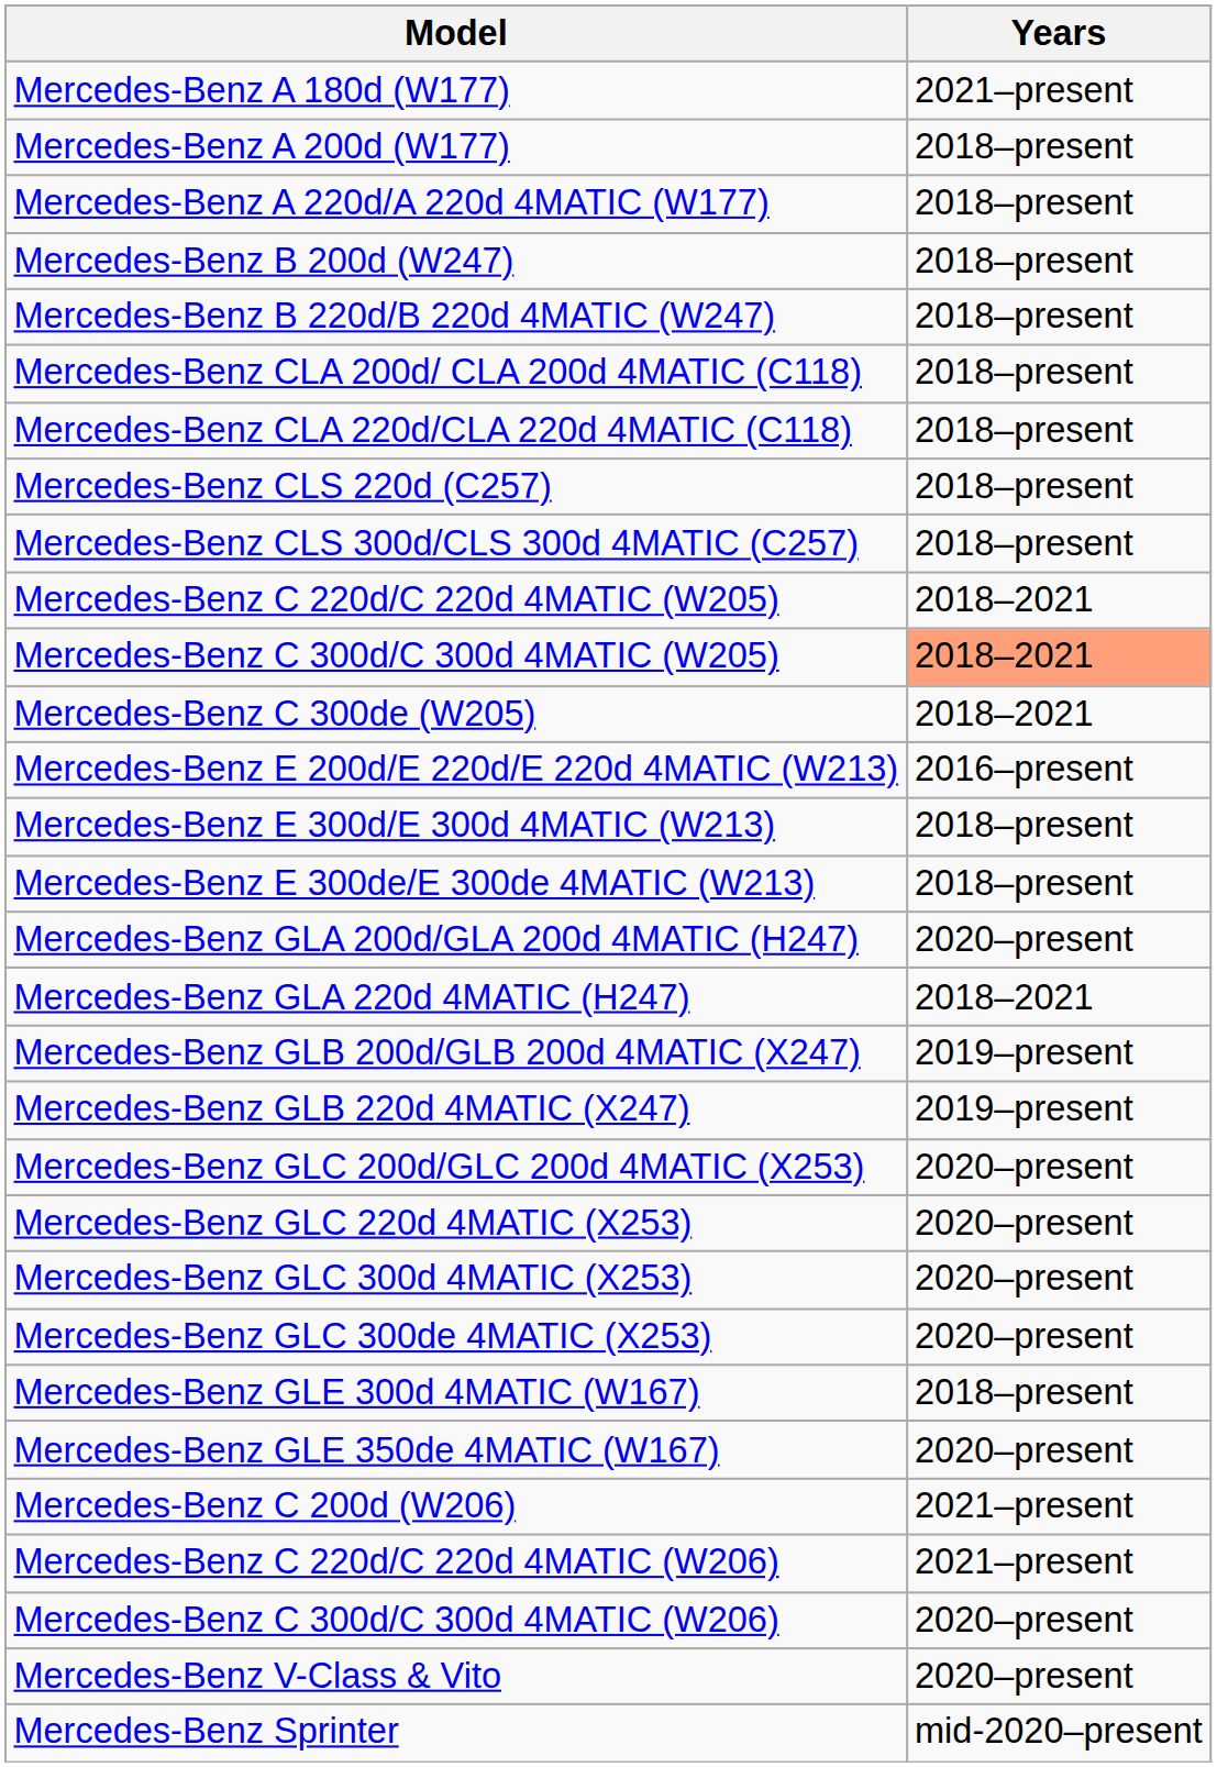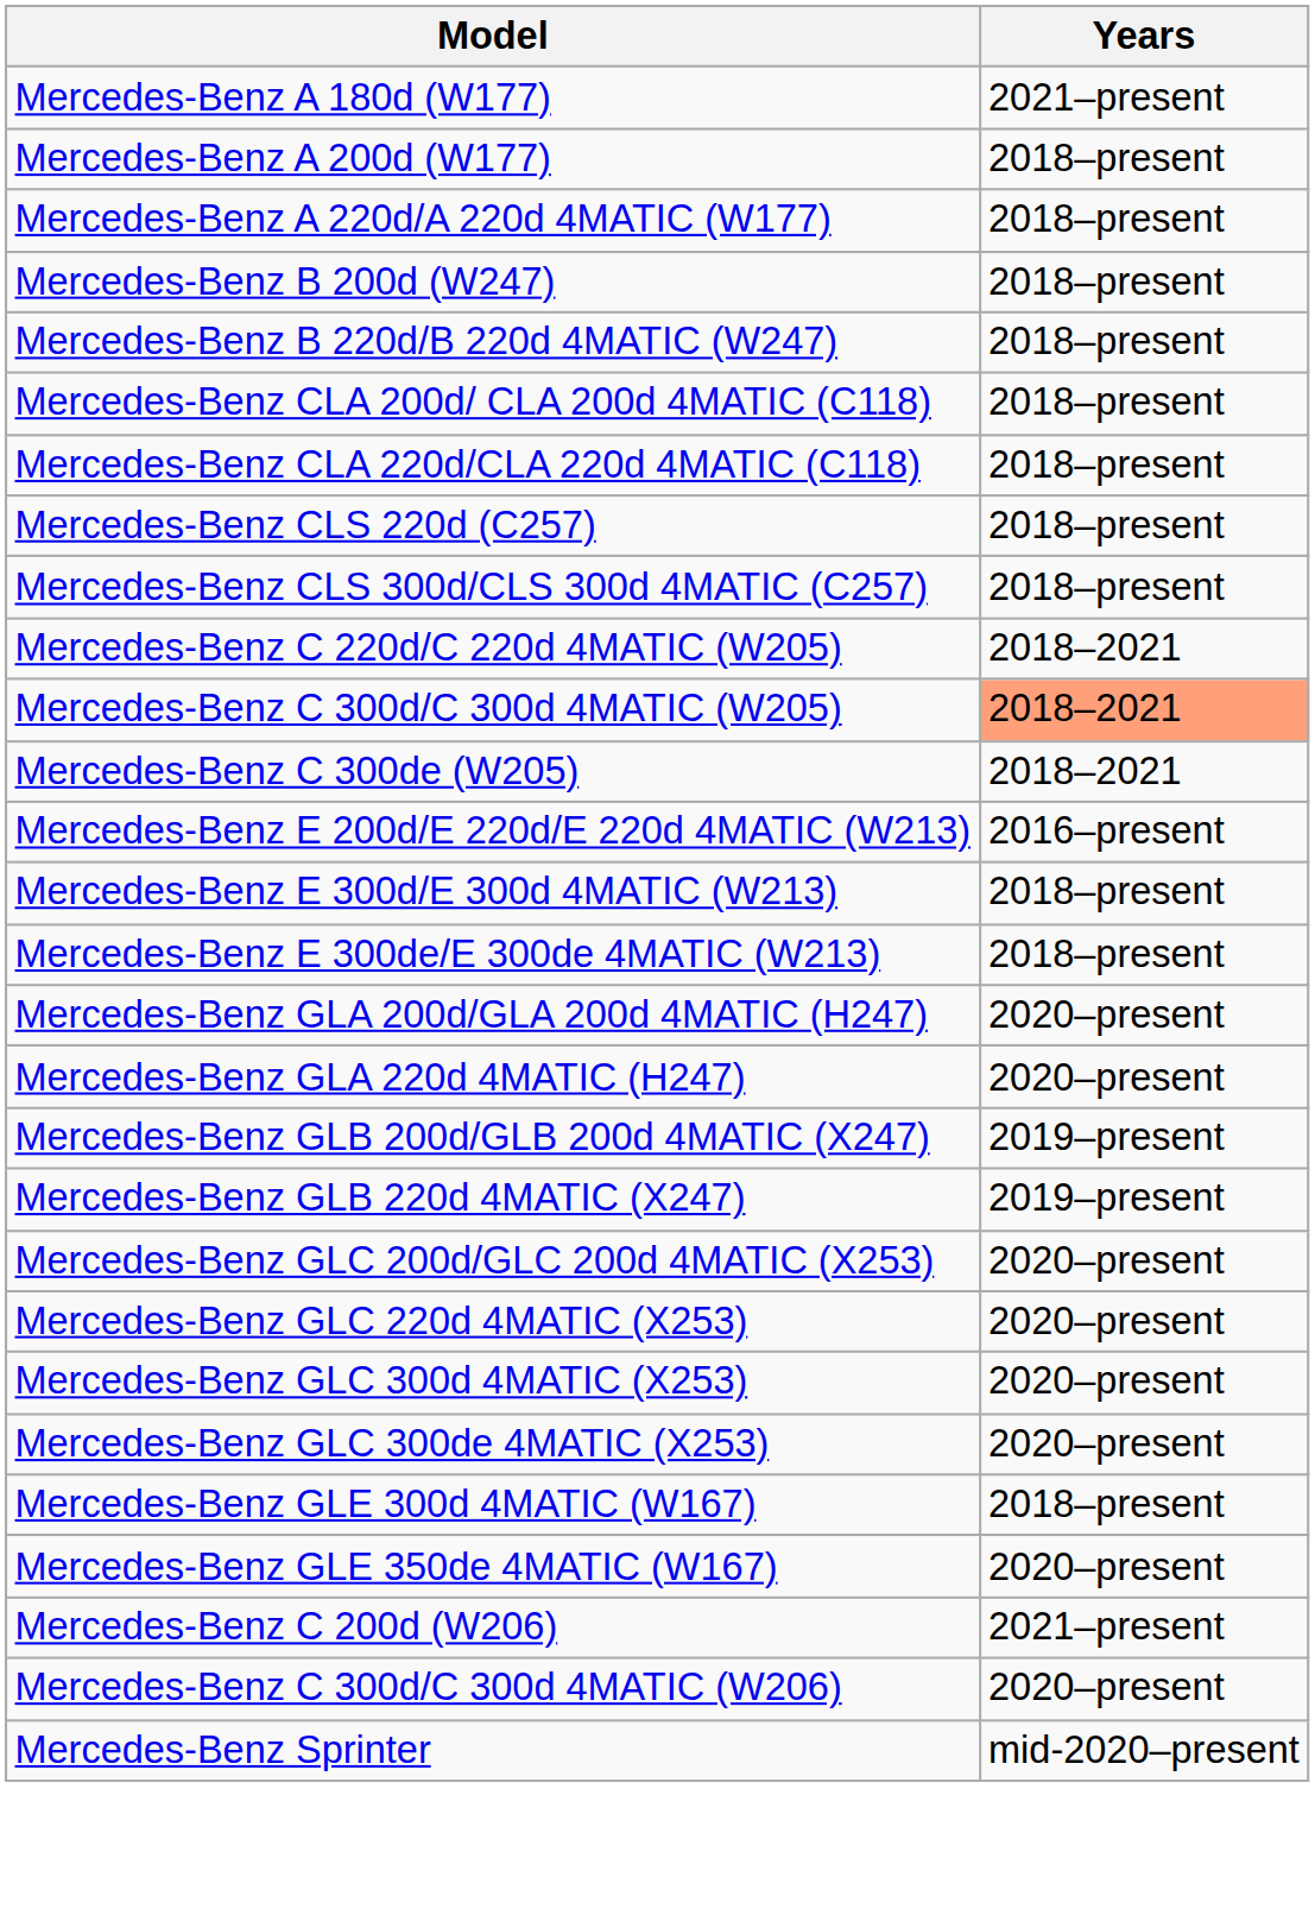Mercedes-Benz GLA 220d 4MATIC (H247) | Years: 2018–2021 -> 2020–present
- row: Mercedes-Benz C 220d/C 220d 4MATIC (W206) | 2021–present
- row: Mercedes-Benz V-Class & Vito | 2020–present
